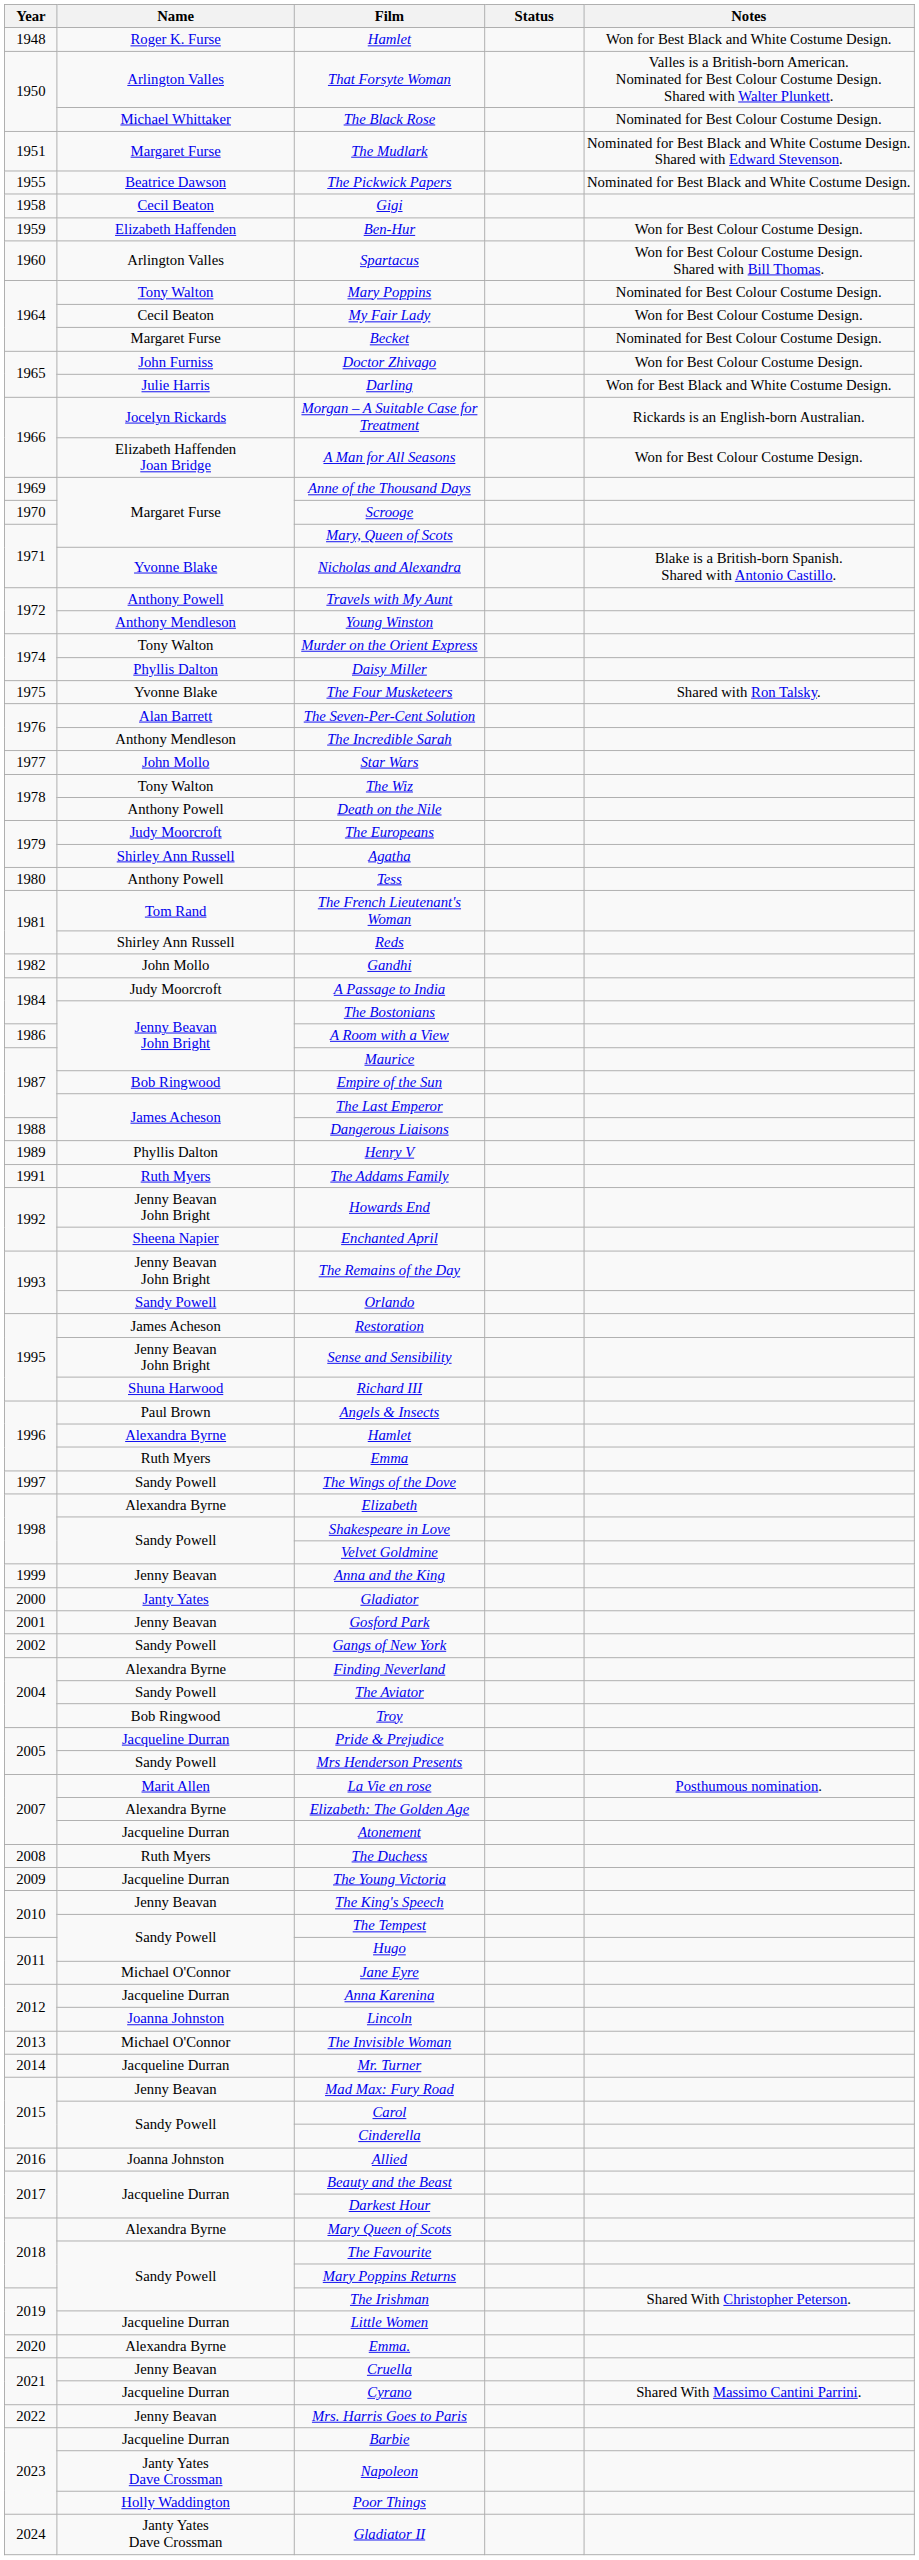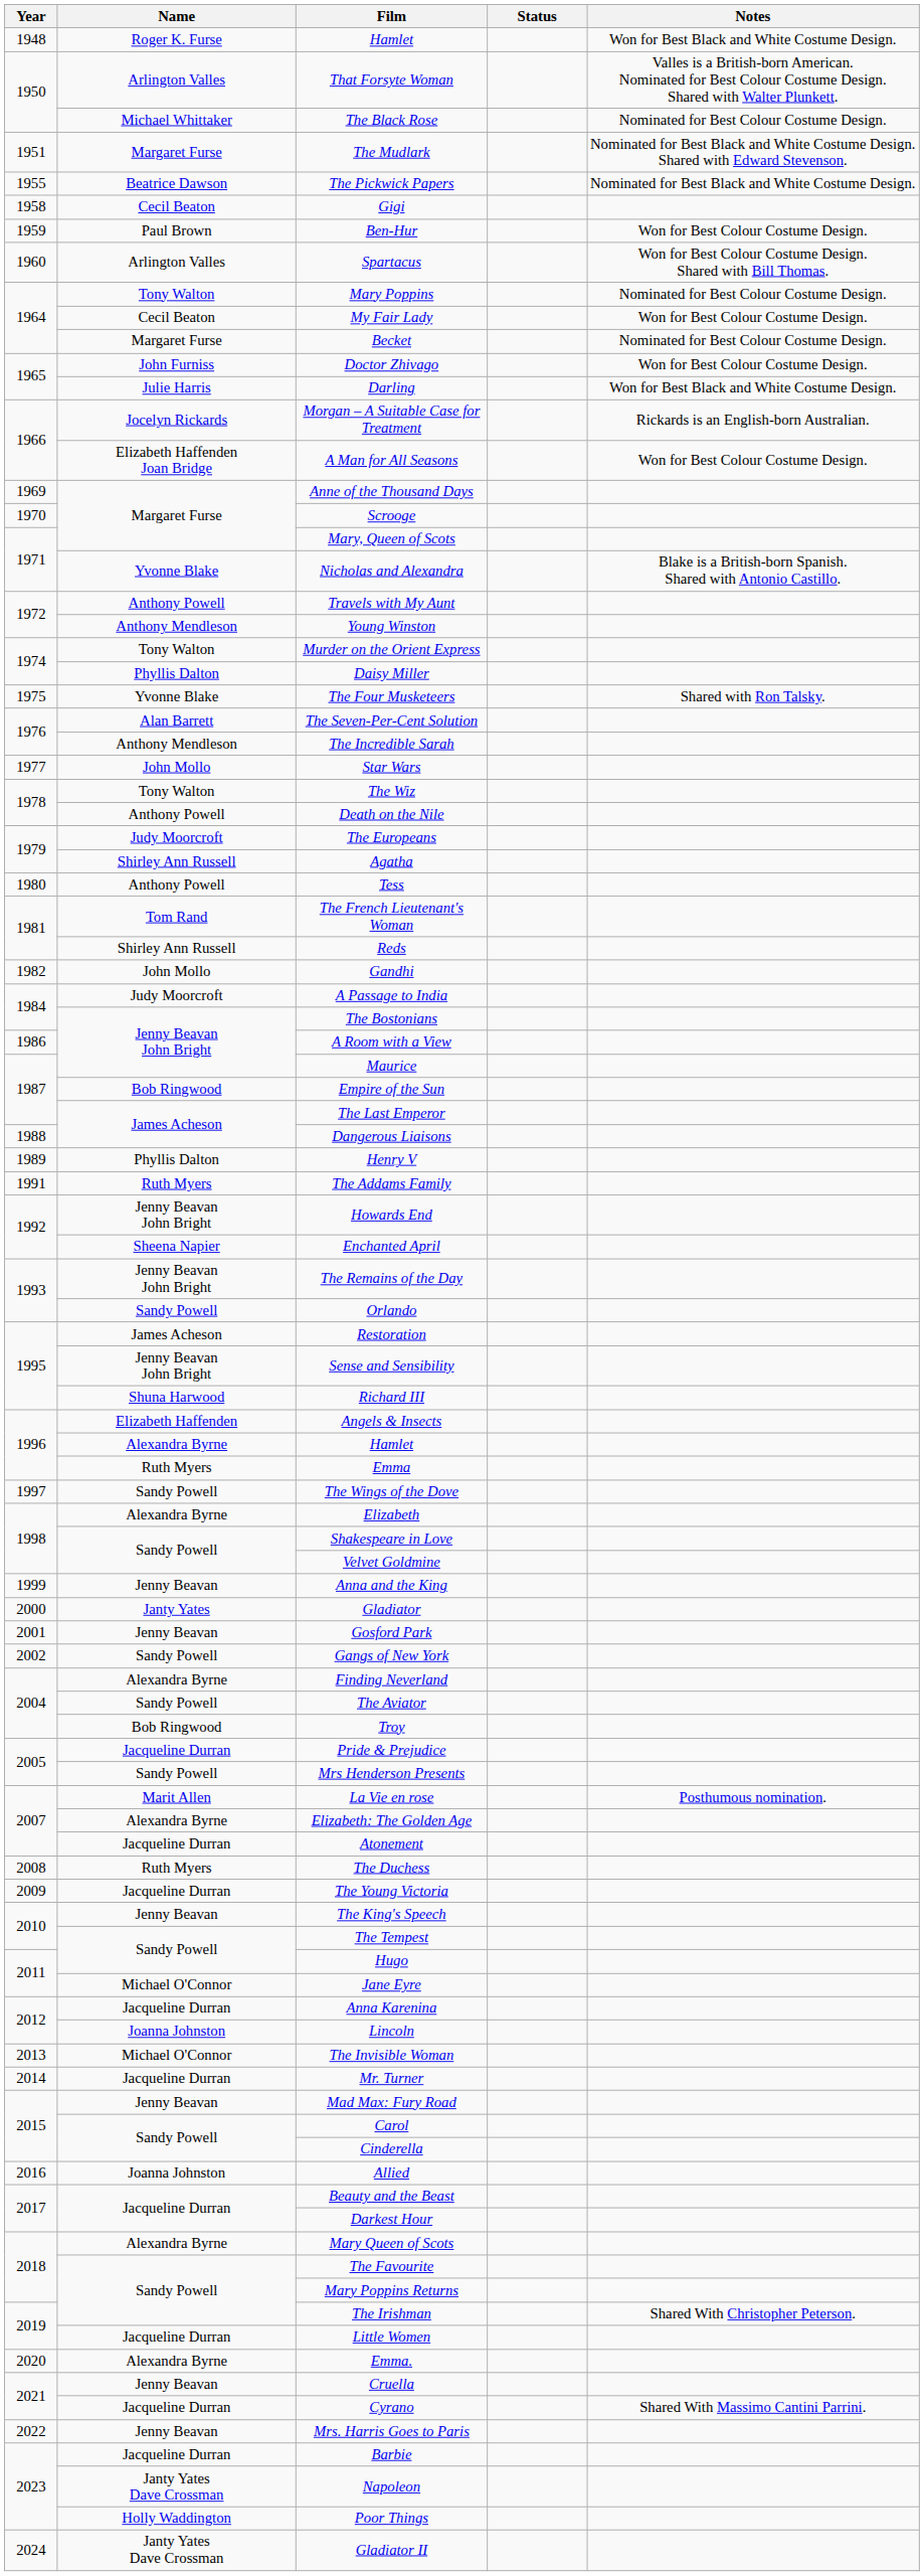Ben-Hur | Name: Elizabeth Haffenden -> Paul Brown
Angels & Insects | Name: Paul Brown -> Elizabeth Haffenden
